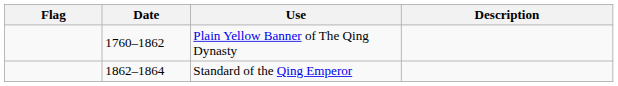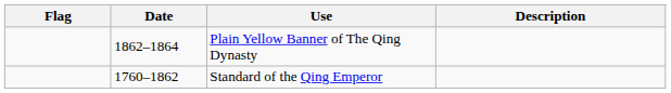Plain Yellow Banner of The Qing Dynasty | Date: 1760–1862 -> 1862–1864
Standard of the Qing Emperor | Date: 1862–1864 -> 1760–1862
